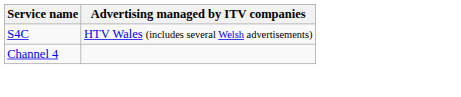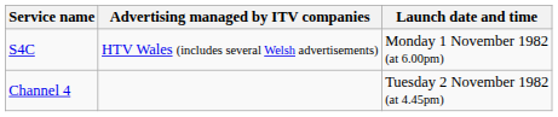+ column: Launch date and time | Monday 1 November 1982 (at 6.00pm) | Tuesday 2 November 1982 (at 4.45pm)
